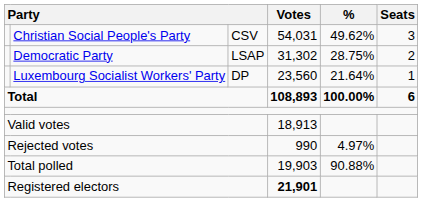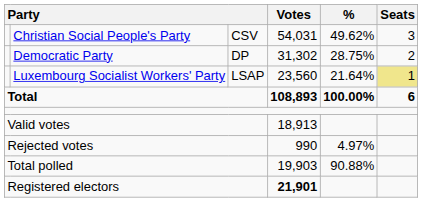Democratic Party | column 3: LSAP -> DP
Luxembourg Socialist Workers' Party | column 3: DP -> LSAP
Luxembourg Socialist Workers' Party | Seats: no background -> khaki background
